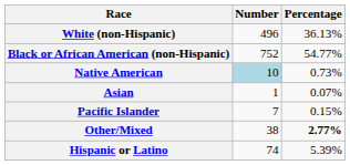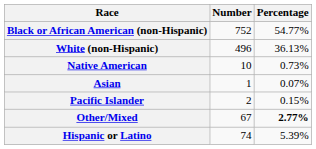rows swapped: White (non-Hispanic) <-> Black or African American (non-Hispanic)
Native American | Number: lightblue background -> no background
Pacific Islander | Number: 7 -> 2
Other/Mixed | Number: 38 -> 67
